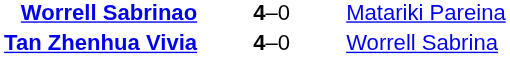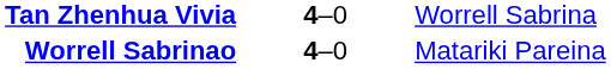rows swapped: Tan Zhenhua Vivia <-> Worrell Sabrinao
